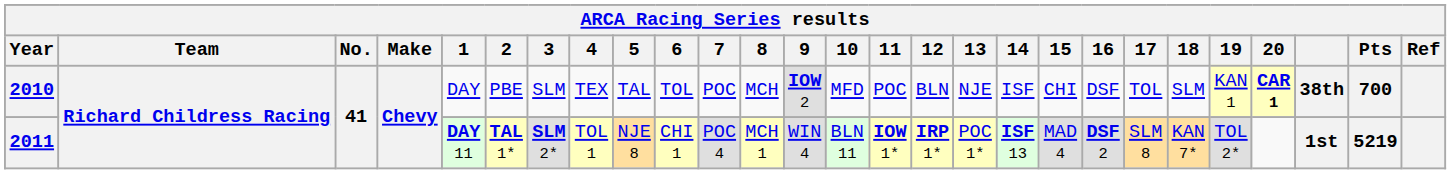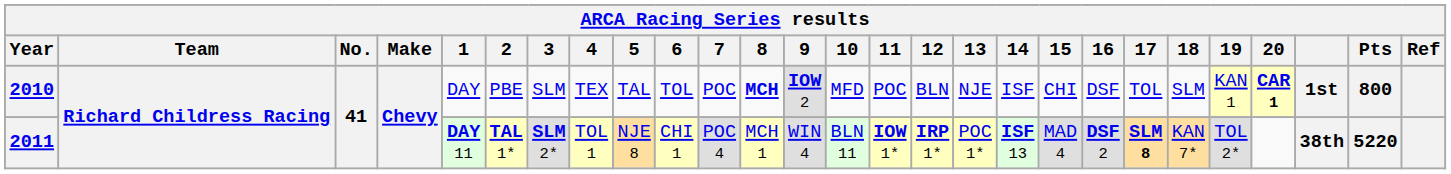2010 | 8: normal -> bold
2010 | column 25: 38th -> 1st
2010 | Pts: 700 -> 800
2011 | 17: normal -> bold
2011 | column 25: 1st -> 38th
2011 | Pts: 5219 -> 5220
